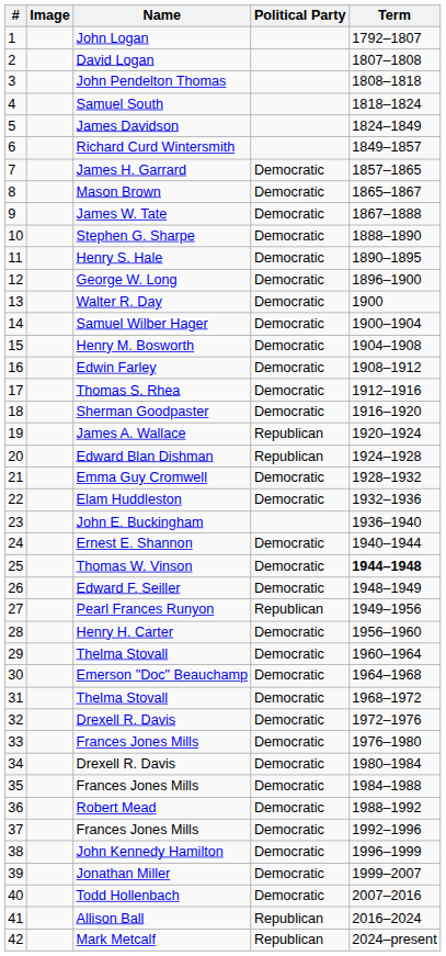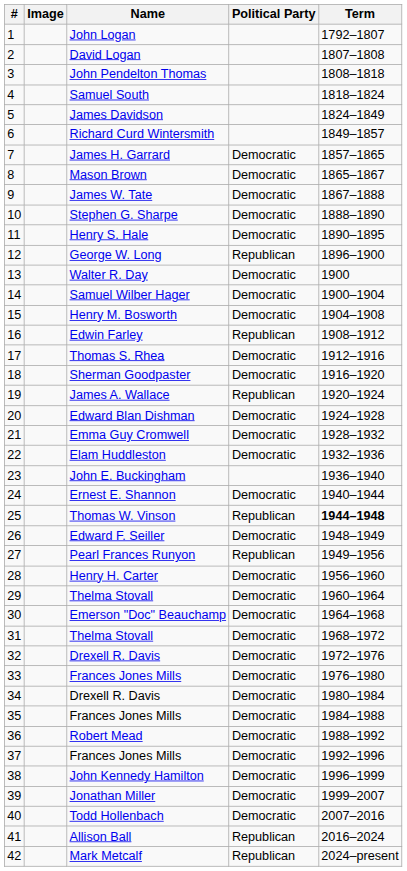George W. Long | Political Party: Democratic -> Republican
Edwin Farley | Political Party: Democratic -> Republican
Edward Blan Dishman | Political Party: Republican -> Democratic
Thomas W. Vinson | Political Party: Democratic -> Republican
